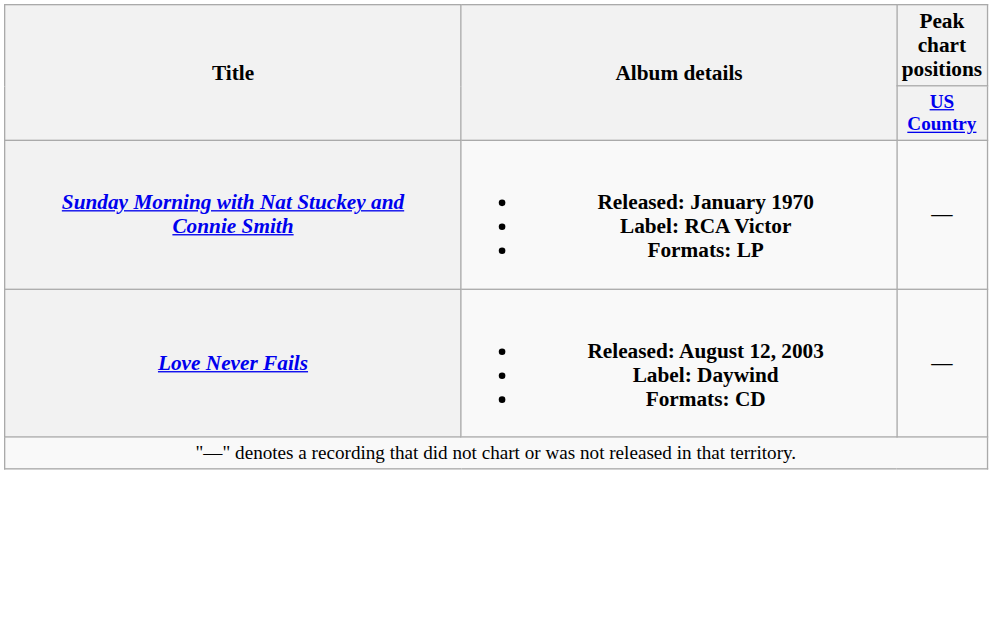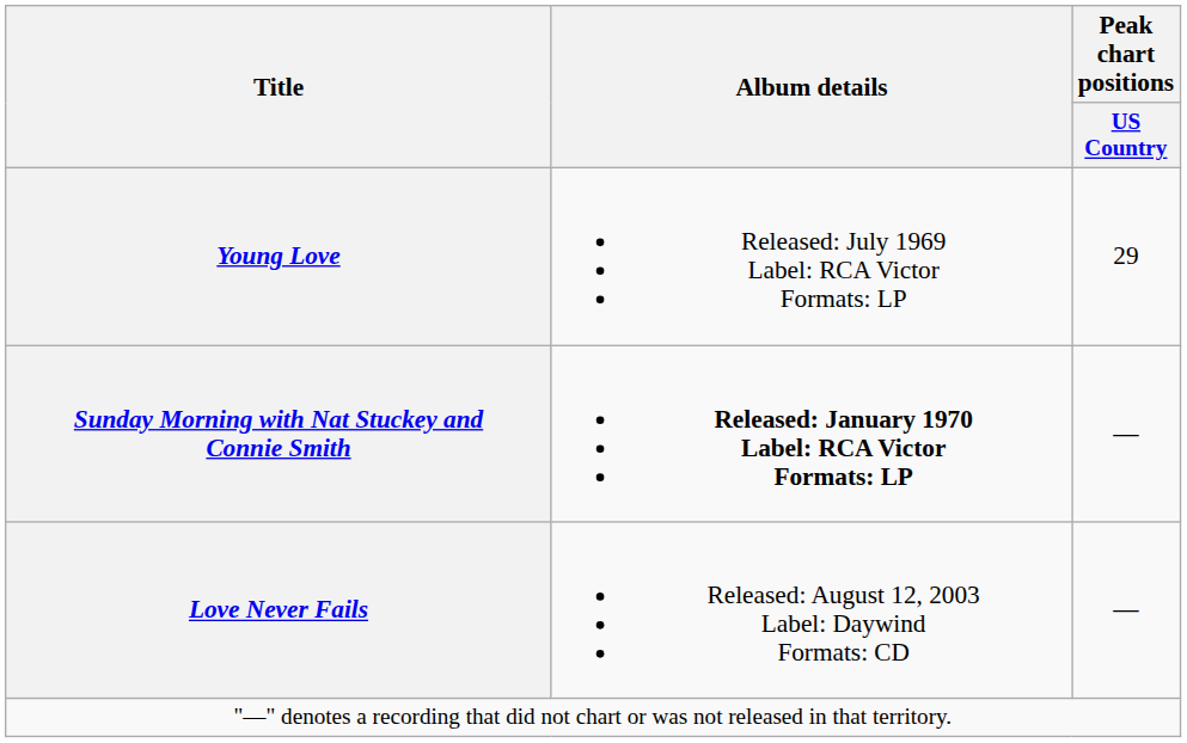+ row: Young Love | Released: July 1969 Label: RCA Victor Formats: LP | 29
Love Never Fails | Album details: bold -> normal
